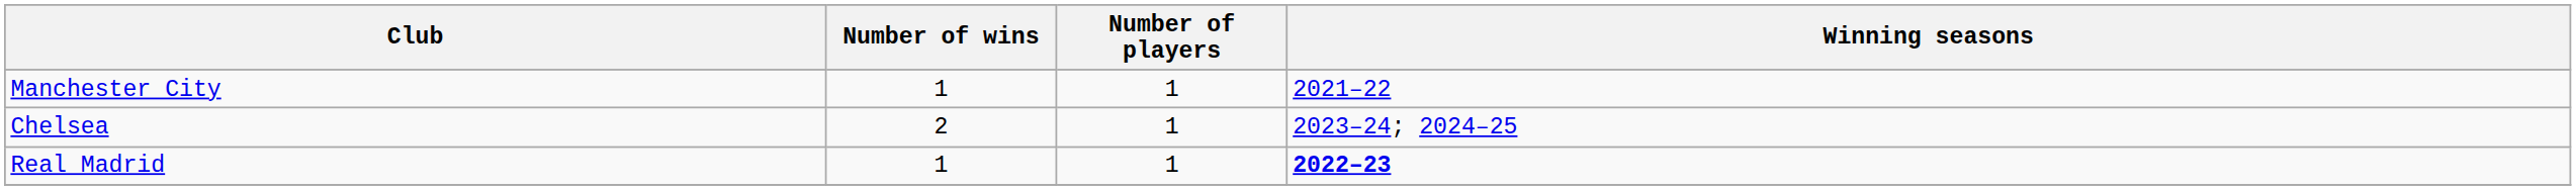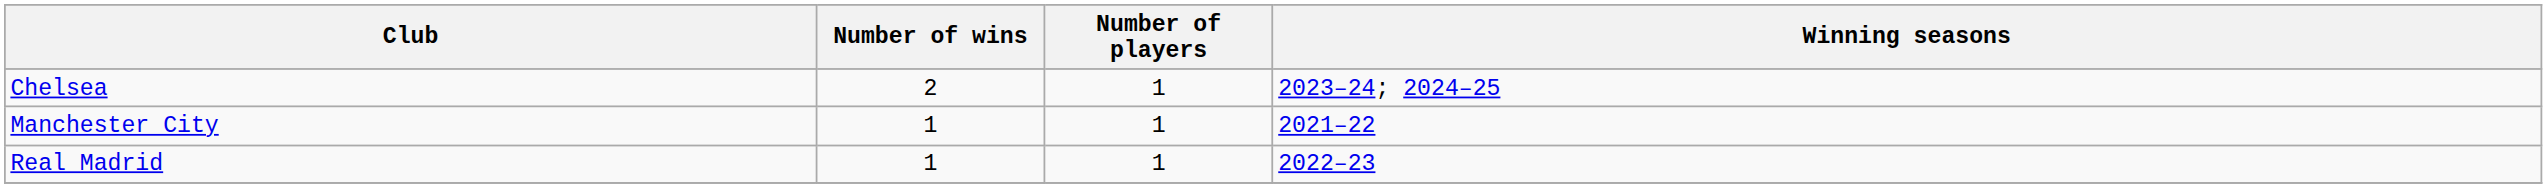rows swapped: Chelsea <-> Manchester City
Real Madrid | Winning seasons: bold -> normal
